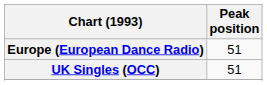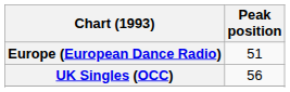UK Singles (OCC) | Peak position: 51 -> 56
